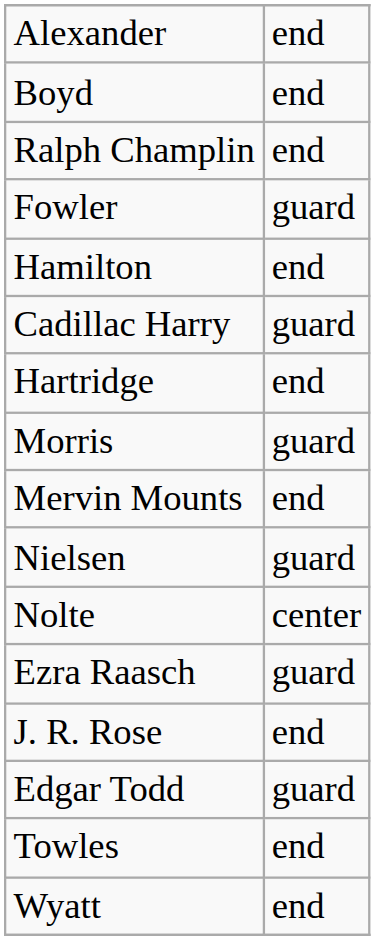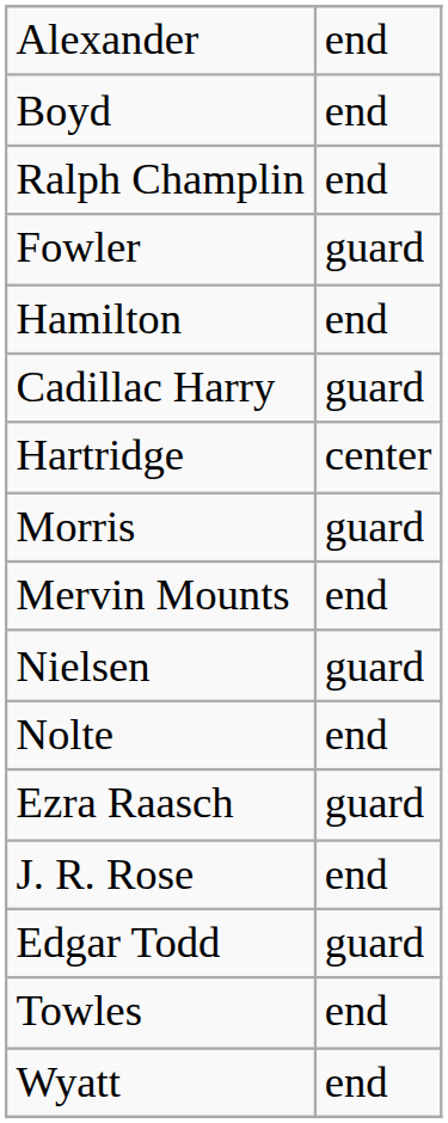Hartridge | column 2: end -> center
Nolte | column 2: center -> end
